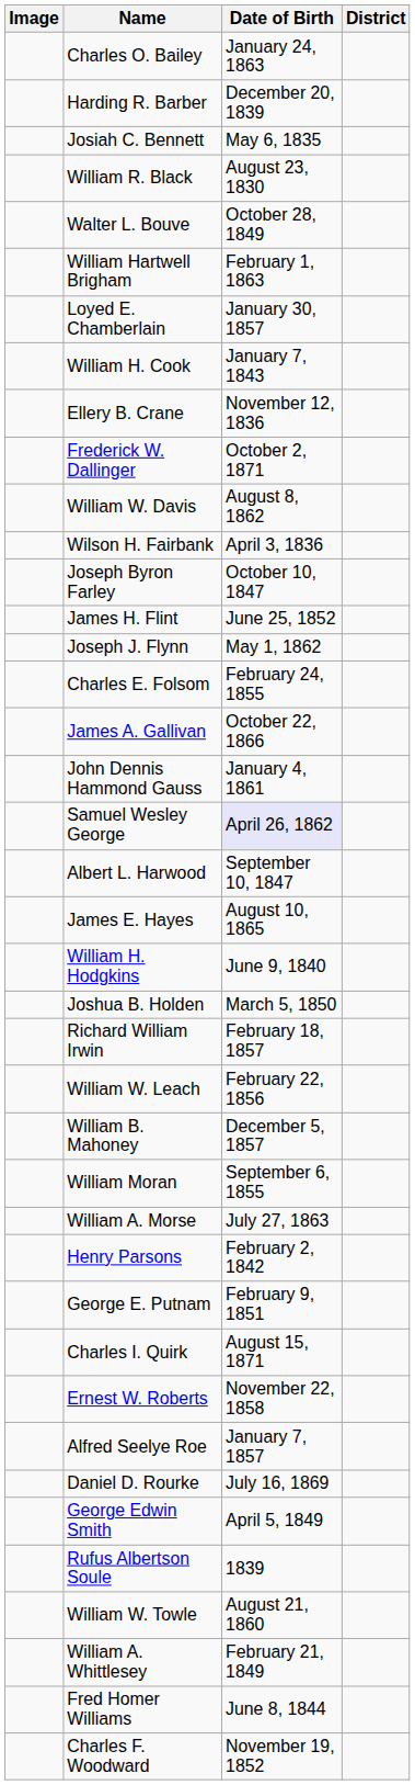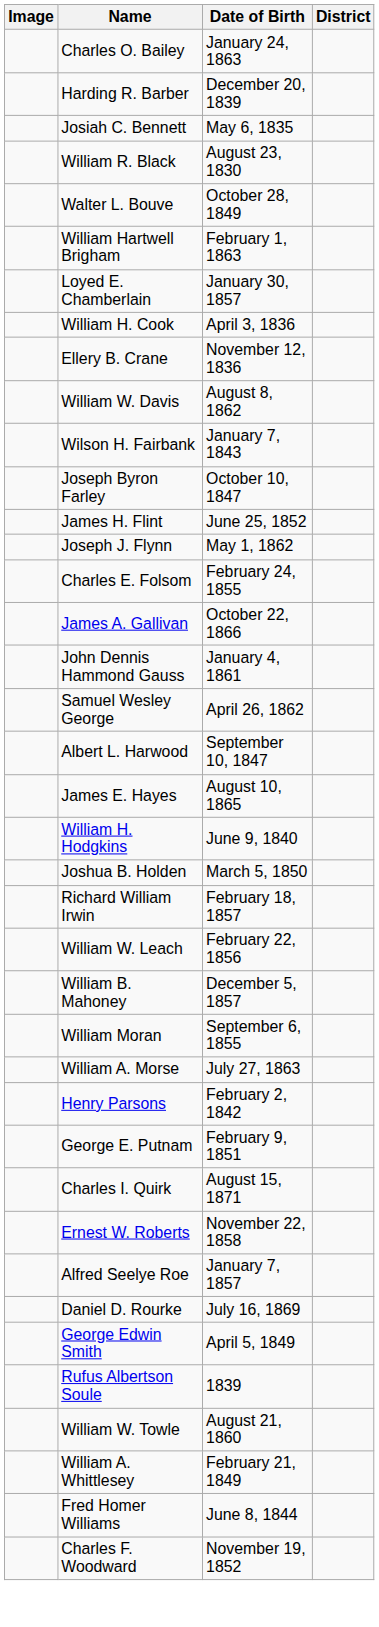William H. Cook | Date of Birth: January 7, 1843 -> April 3, 1836
- row: Frederick W. Dallinger | October 2, 1871
Wilson H. Fairbank | Date of Birth: April 3, 1836 -> January 7, 1843
Samuel Wesley George | Date of Birth: lavender background -> no background
